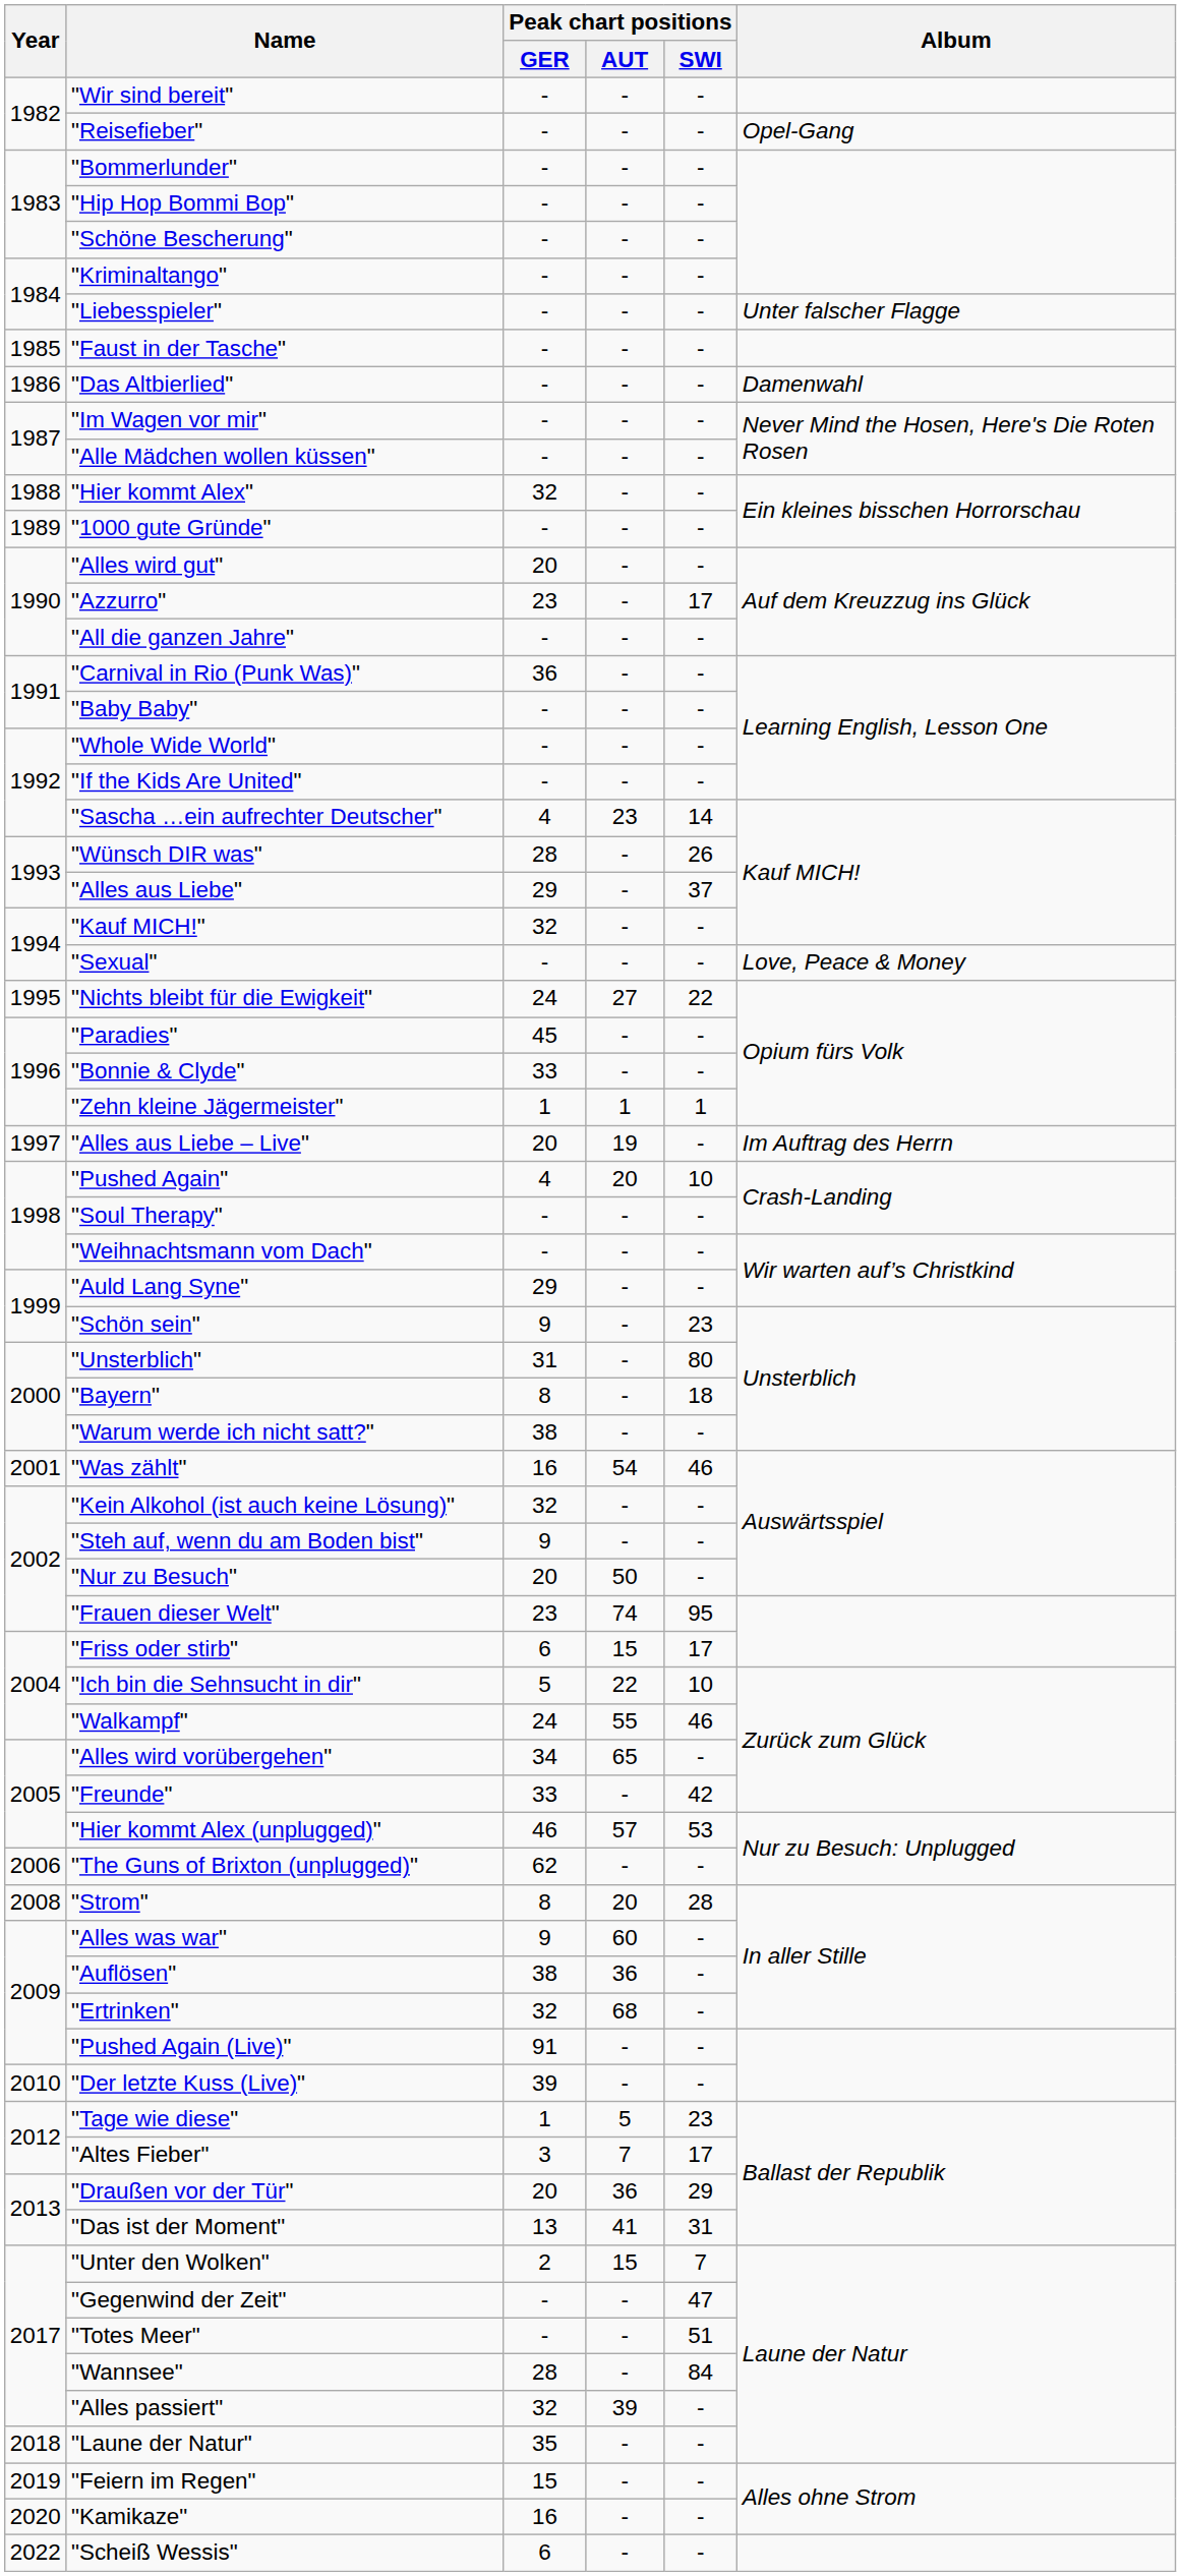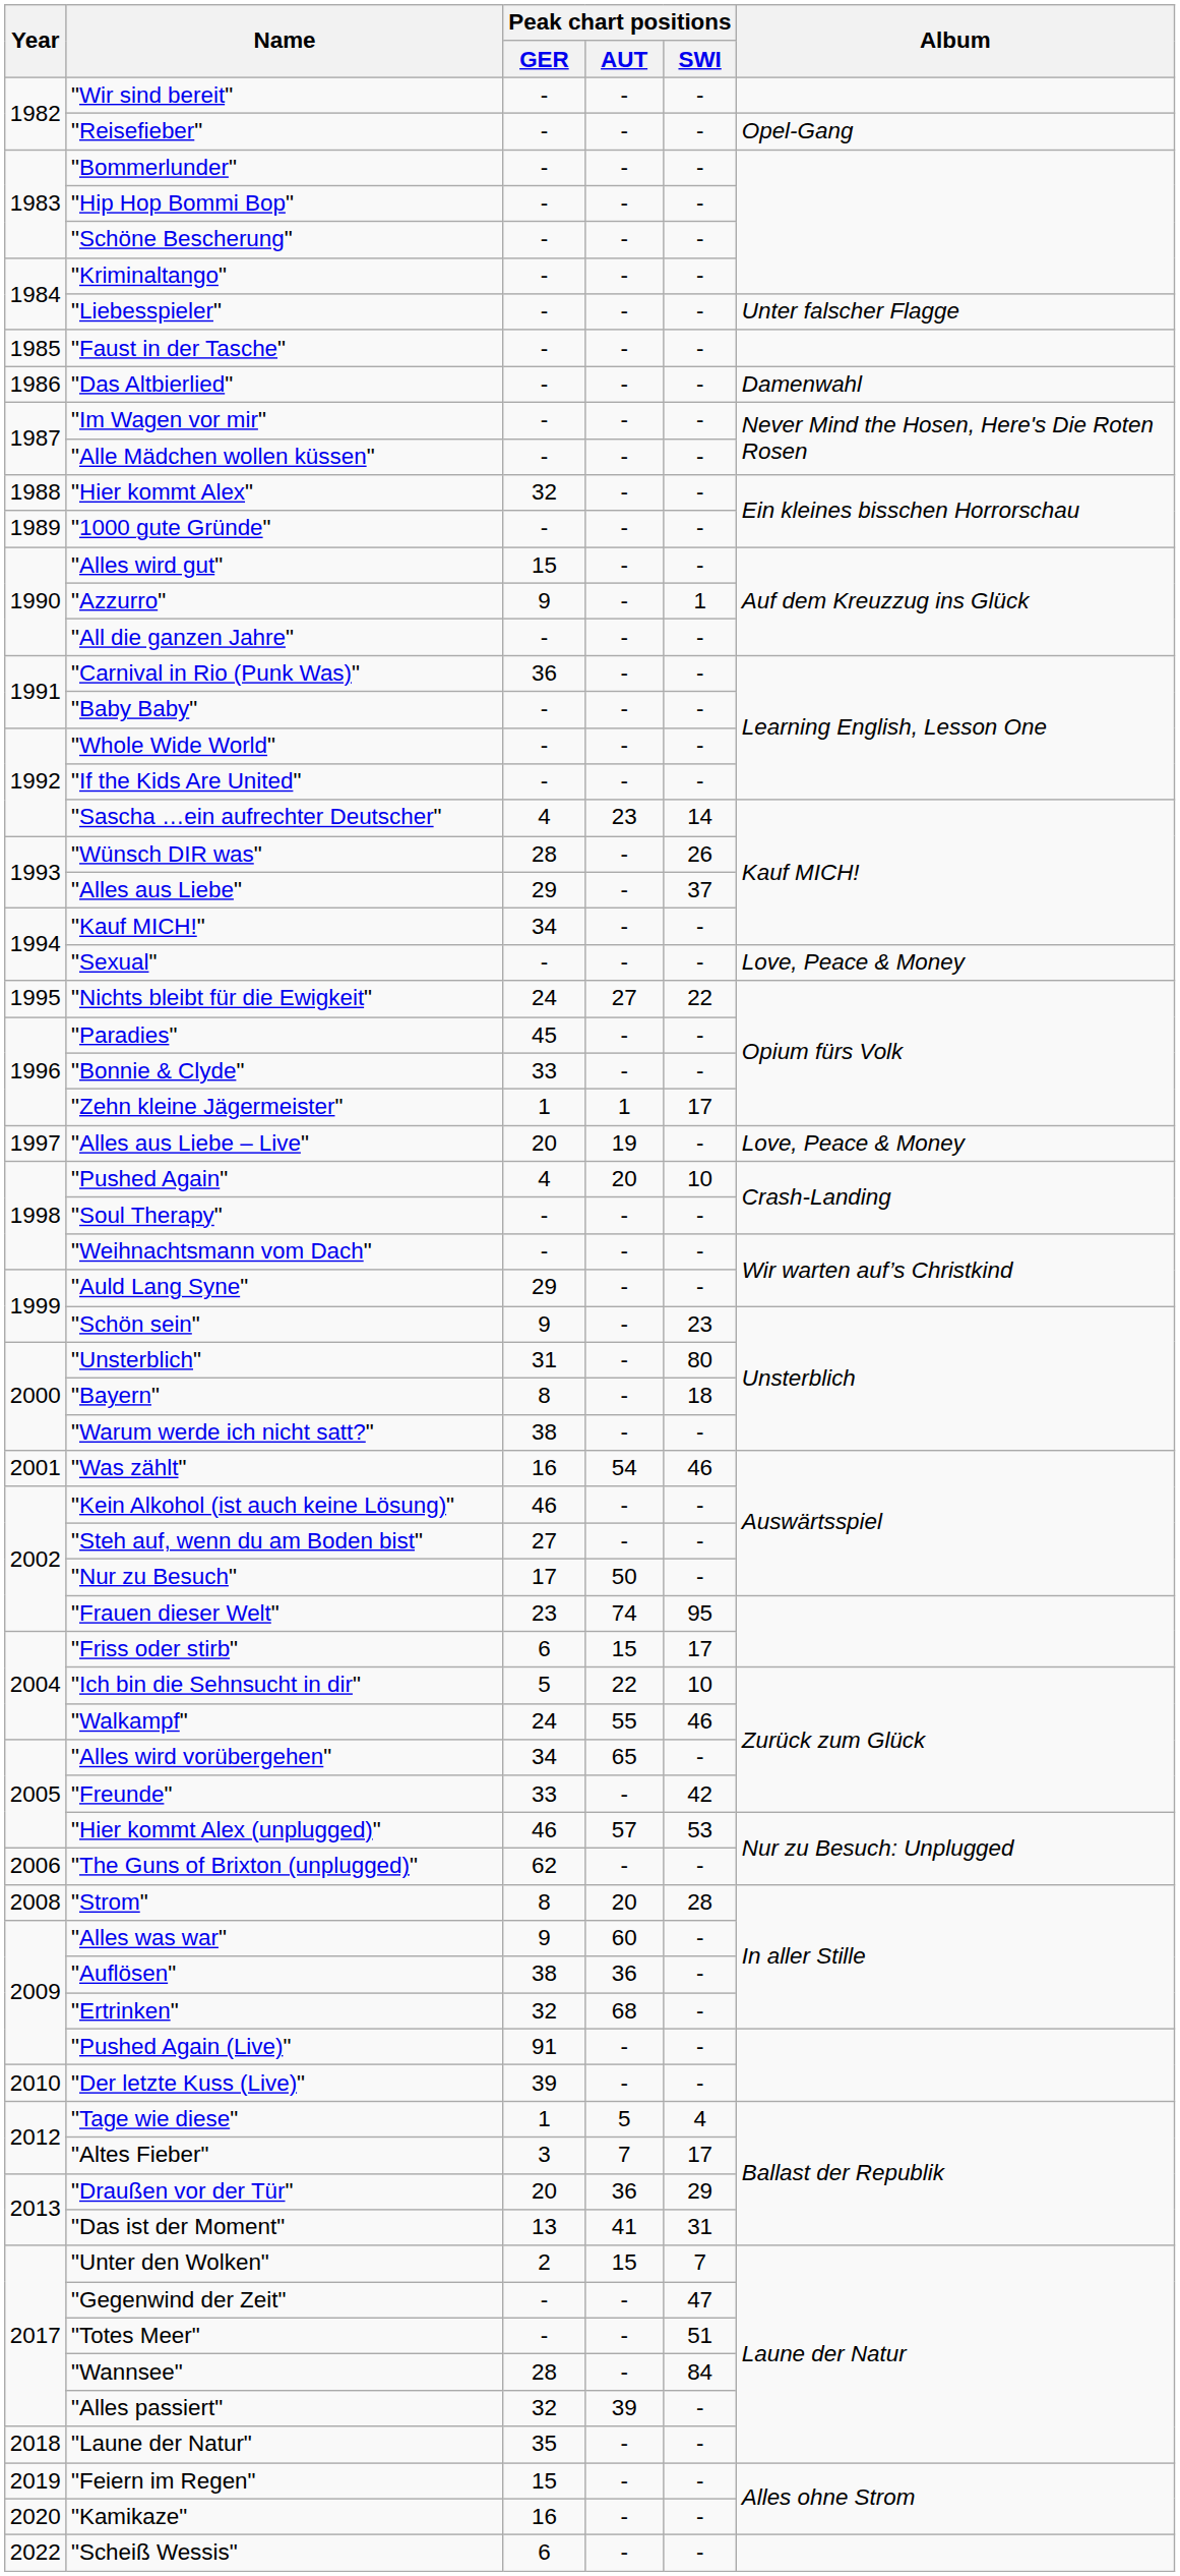"Alles wird gut" | Peak chart positions / GER: 20 -> 15
"Azzurro" | Peak chart positions / GER: 23 -> 9
"Azzurro" | Peak chart positions / SWI: 17 -> 1
"Kauf MICH!" | Peak chart positions / GER: 32 -> 34
"Zehn kleine Jägermeister" | Peak chart positions / SWI: 1 -> 17
"Alles aus Liebe – Live" | Album: Im Auftrag des Herrn -> Love, Peace & Money
"Kein Alkohol (ist auch keine Lösung)" | Peak chart positions / GER: 32 -> 46
"Steh auf, wenn du am Boden bist" | Peak chart positions / GER: 9 -> 27
"Nur zu Besuch" | Peak chart positions / GER: 20 -> 17
"Tage wie diese" | Peak chart positions / SWI: 23 -> 4
